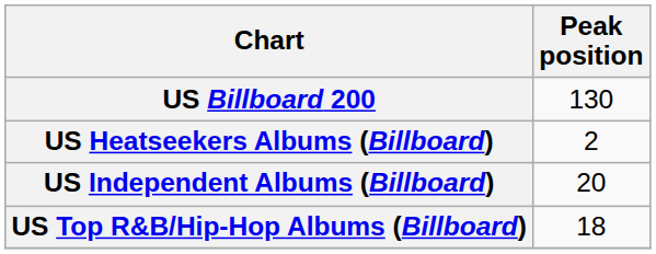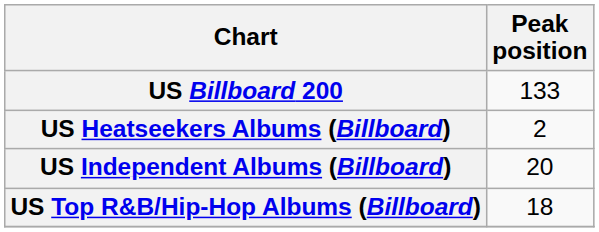US Billboard 200 | Peak position: 130 -> 133
